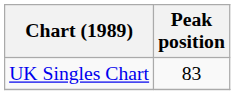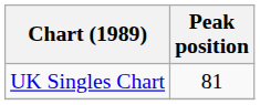UK Singles Chart | Peak position: 83 -> 81
